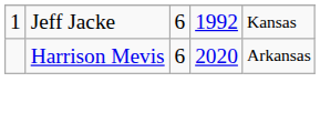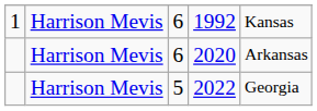1992 | column 2: Jeff Jacke -> Harrison Mevis
+ row: Harrison Mevis | 5 | 2022 | Georgia
